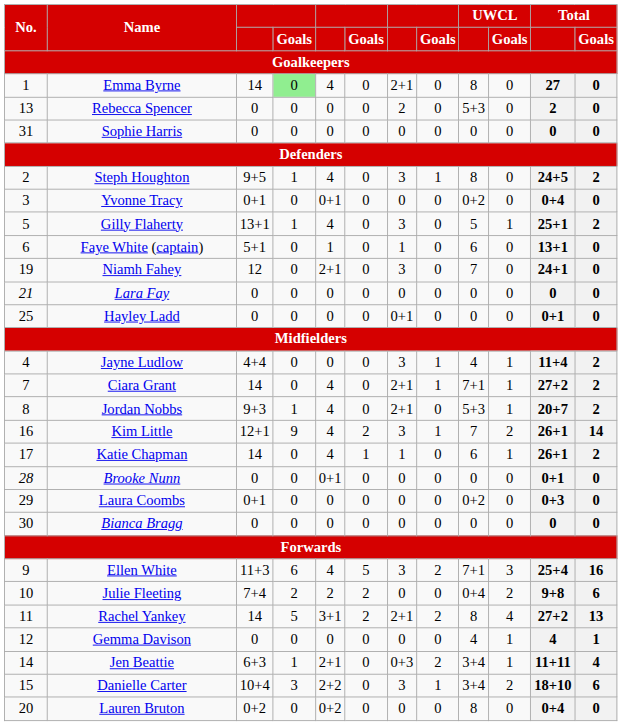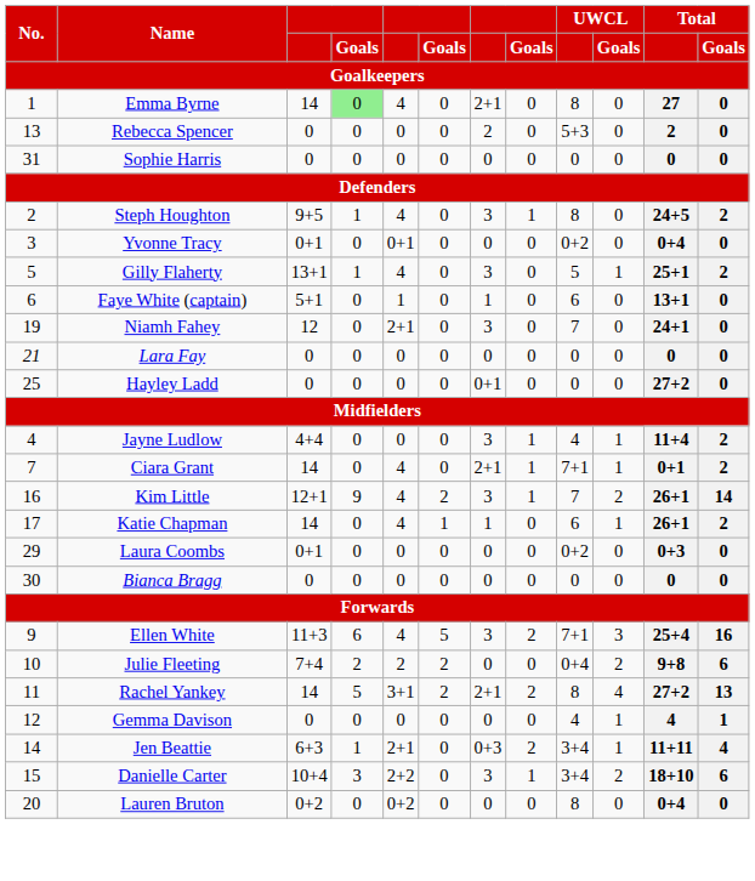Hayley Ladd | Total: 0+1 -> 27+2
Ciara Grant | Total: 27+2 -> 0+1
- row: 8 | Jordan Nobbs | 9+3 | 1 | 4 | 0 | 2+1 | 0 | 5+3 | 1 | 20+7 | 2
- row: 28 | Brooke Nunn | 0 | 0 | 0+1 | 0 | 0 | 0 | 0 | 0 | 0+1 | 0
